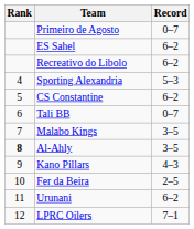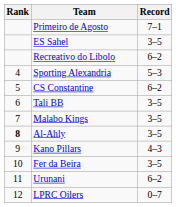Primeiro de Agosto | Record: 0–7 -> 7–1
ES Sahel | Record: 6–2 -> 3–5
Tali BB | Record: 0–7 -> 3–5
Fer da Beira | Record: 2–5 -> 3–5
LPRC Oilers | Record: 7–1 -> 0–7
